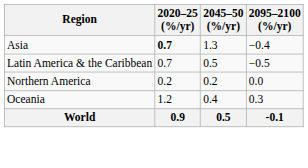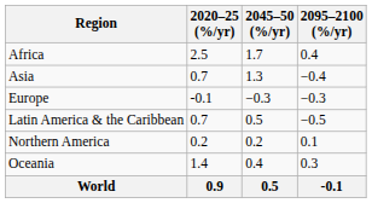+ row: Africa | 2.5 | 1.7 | 0.4
Asia | 2020–25 (%/yr): bold -> normal
+ row: Europe | -0.1 | −0.3 | −0.3
Northern America | 2095–2100 (%/yr): 0.0 -> 0.1
Oceania | 2020–25 (%/yr): 1.2 -> 1.4
